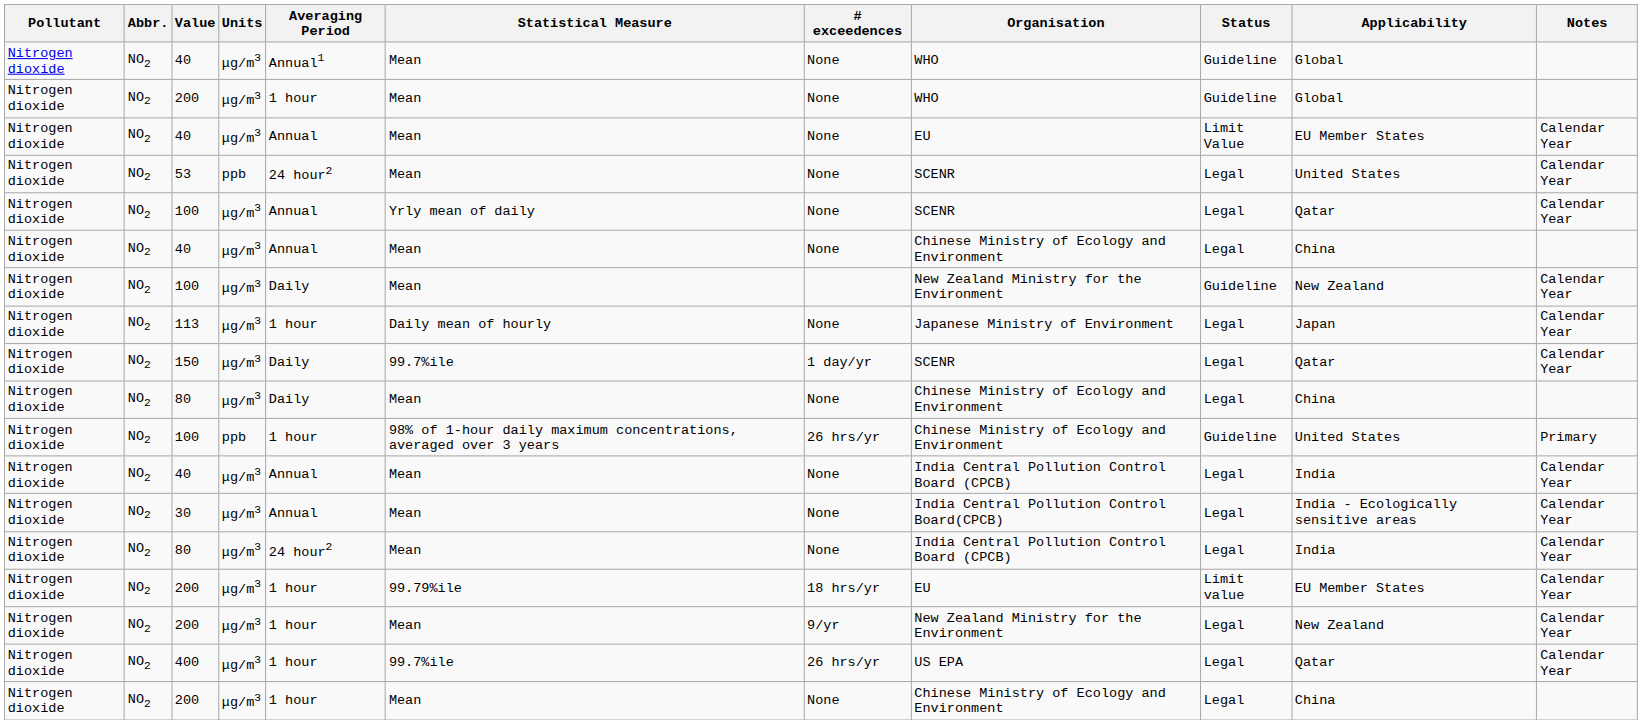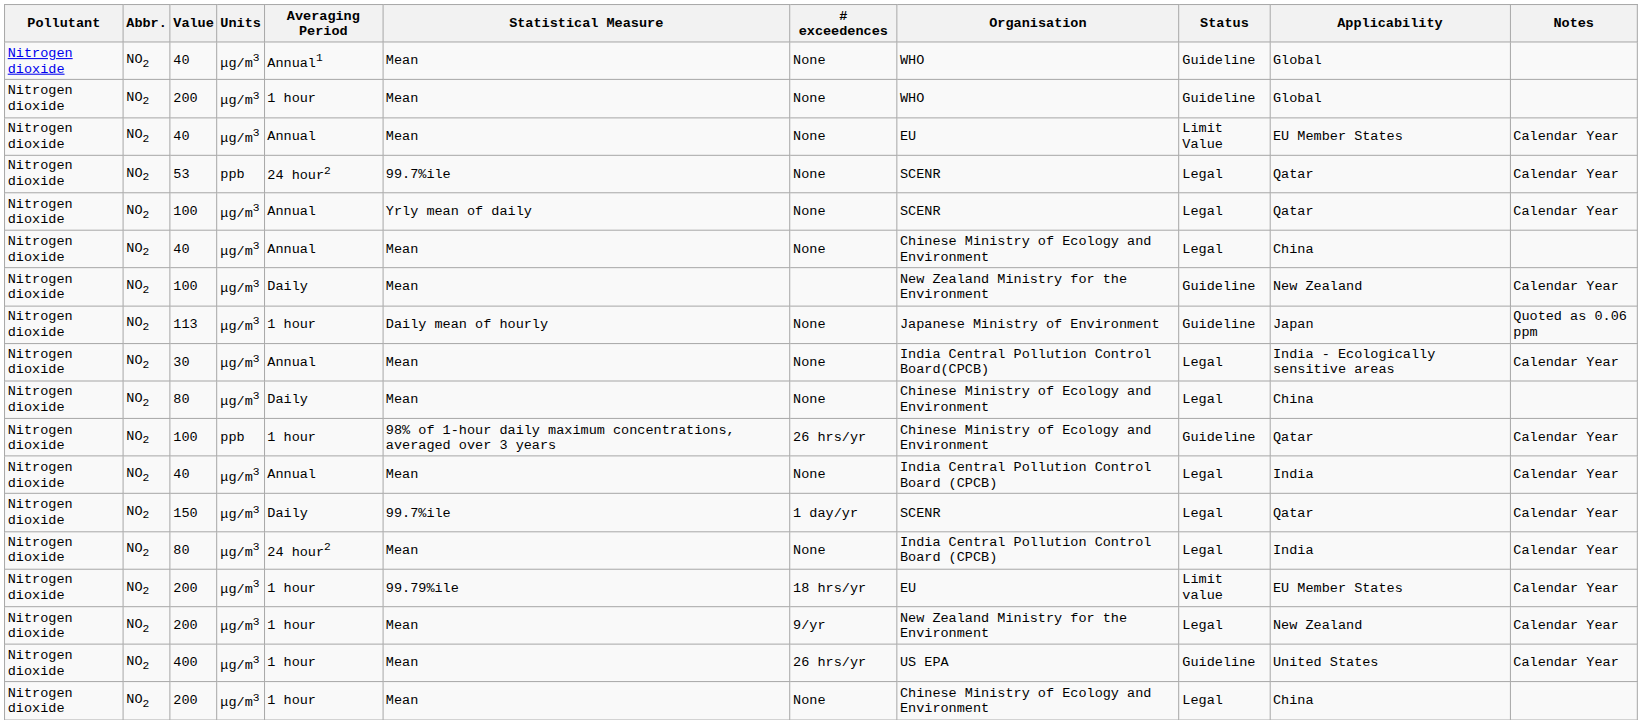53 | Statistical Measure: Mean -> 99.7%ile
53 | Applicability: United States -> Qatar
113 | Status: Legal -> Guideline
113 | Notes: Calendar Year -> Quoted as 0.06 ppm
rows swapped: 150 <-> 30
100 / ppb | Applicability: United States -> Qatar
100 / ppb | Notes: Primary -> Calendar Year
400 | Statistical Measure: 99.7%ile -> Mean
400 | Status: Legal -> Guideline
400 | Applicability: Qatar -> United States
